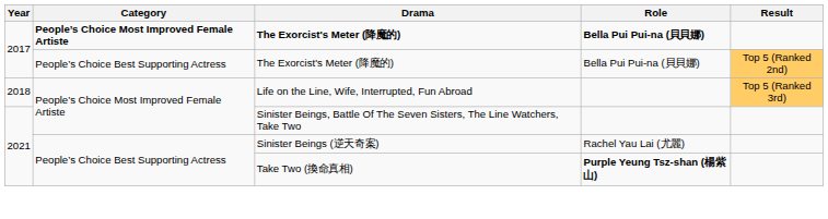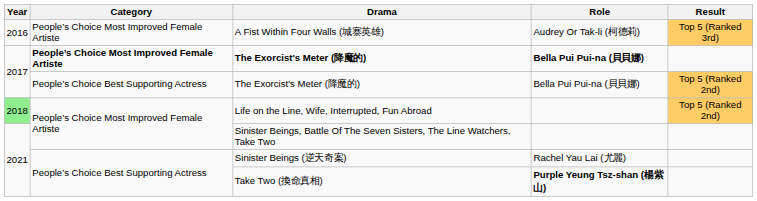+ row: 2016 | People’s Choice Most Improved Female Artiste | A Fist Within Four Walls (城寨英雄) | Audrey Or Tak-li (柯德莉) | Top 5 (Ranked 3rd)
Life on the Line, Wife, Interrupted, Fun Abroad | Year: no background -> lightgreen background
Life on the Line, Wife, Interrupted, Fun Abroad | Result: Top 5 (Ranked 3rd) -> Top 5 (Ranked 2nd)
